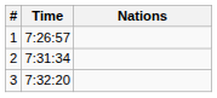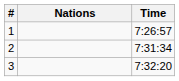columns swapped: Nations <-> Time
